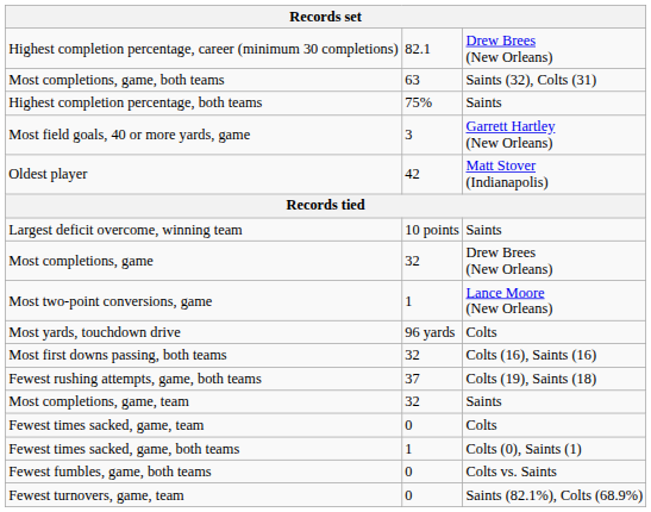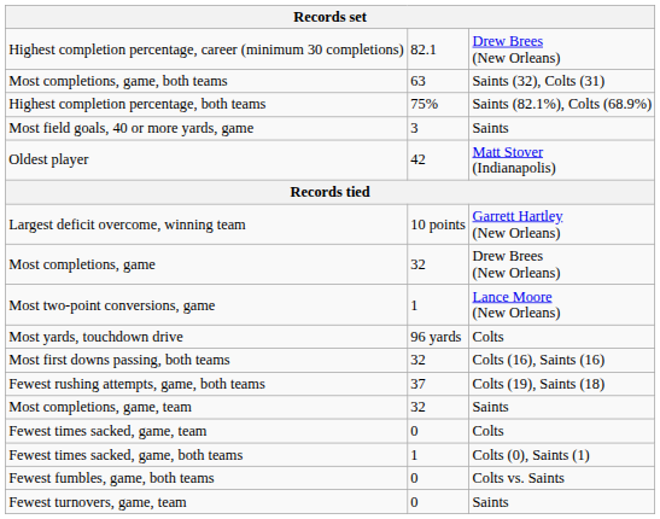Highest completion percentage, both teams | column 3: Saints -> Saints (82.1%), Colts (68.9%)
Most field goals, 40 or more yards, game | column 3: Garrett Hartley (New Orleans) -> Saints
Largest deficit overcome, winning team | column 3: Saints -> Garrett Hartley (New Orleans)
Fewest turnovers, game, team | column 3: Saints (82.1%), Colts (68.9%) -> Saints
